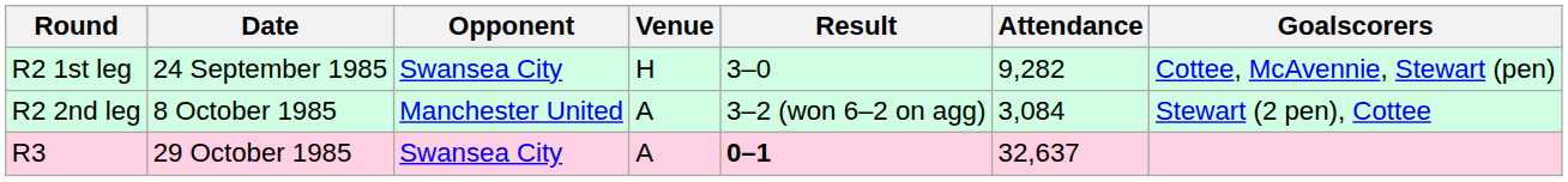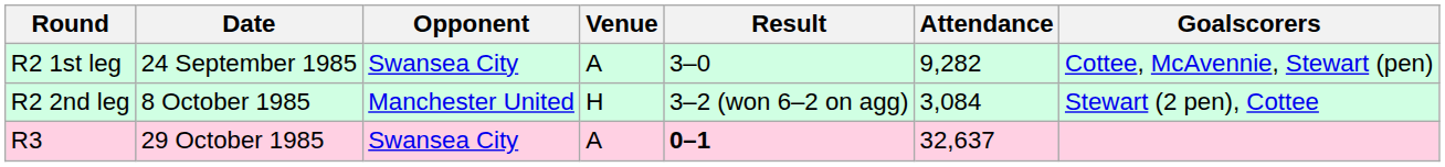R2 1st leg | Venue: H -> A
R2 2nd leg | Venue: A -> H
